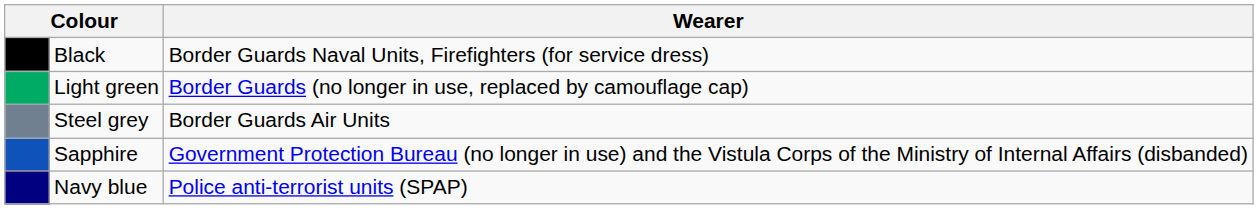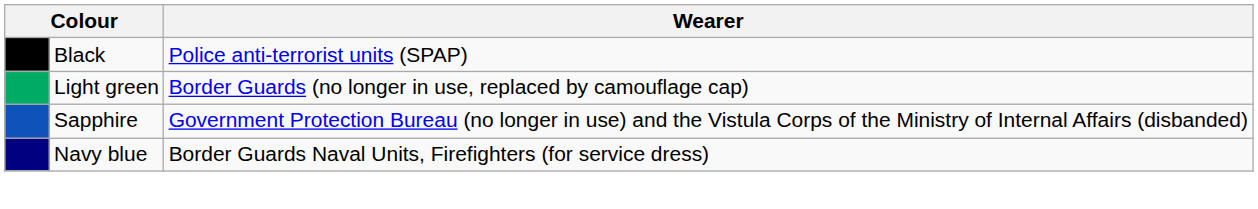Black | Wearer: Border Guards Naval Units, Firefighters (for service dress) -> Police anti-terrorist units (SPAP)
- row: Steel grey | Border Guards Air Units
Navy blue | Wearer: Police anti-terrorist units (SPAP) -> Border Guards Naval Units, Firefighters (for service dress)
